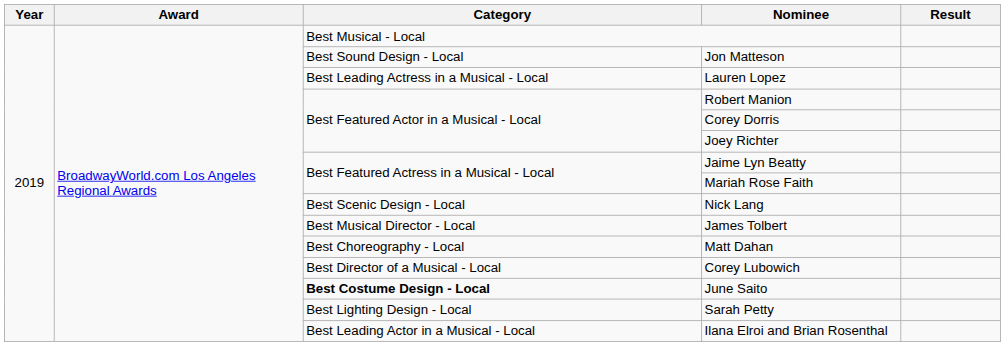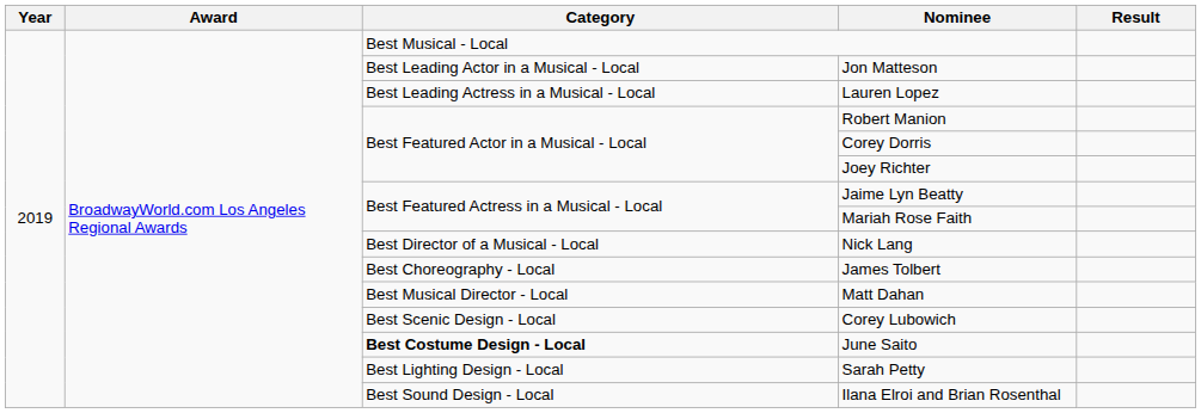Jon Matteson | Category: Best Sound Design - Local -> Best Leading Actor in a Musical - Local
Nick Lang | Category: Best Scenic Design - Local -> Best Director of a Musical - Local
James Tolbert | Category: Best Musical Director - Local -> Best Choreography - Local
Matt Dahan | Category: Best Choreography - Local -> Best Musical Director - Local
Corey Lubowich | Category: Best Director of a Musical - Local -> Best Scenic Design - Local
Ilana Elroi and Brian Rosenthal | Category: Best Leading Actor in a Musical - Local -> Best Sound Design - Local
